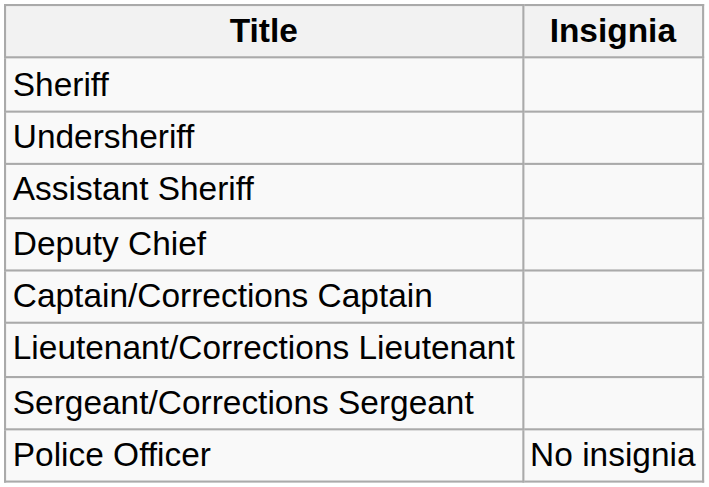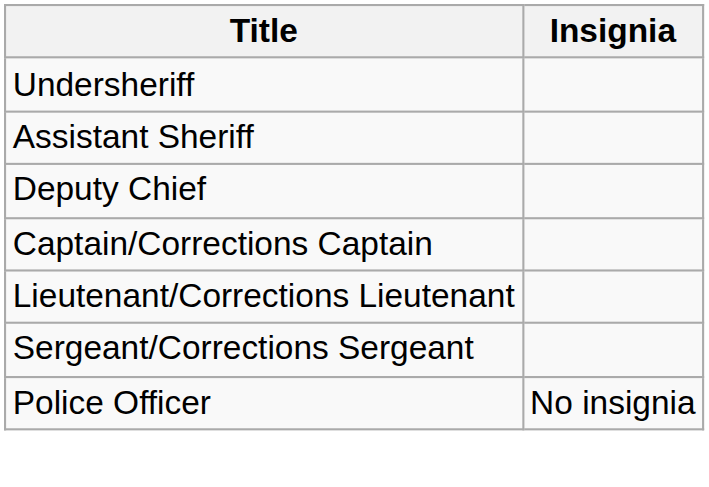- row: Sheriff
